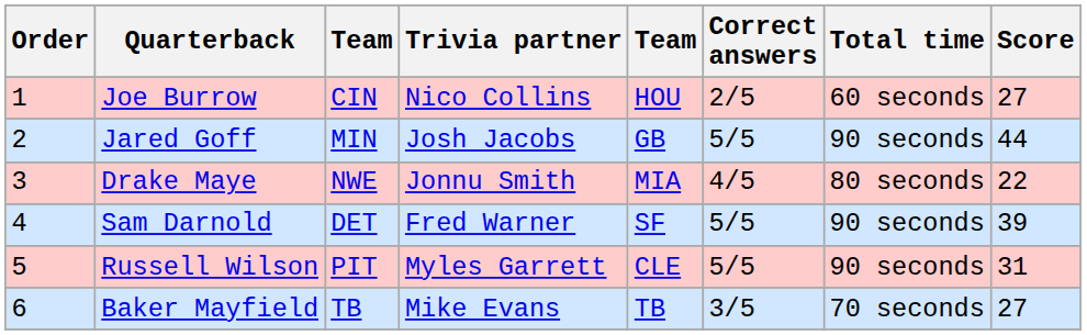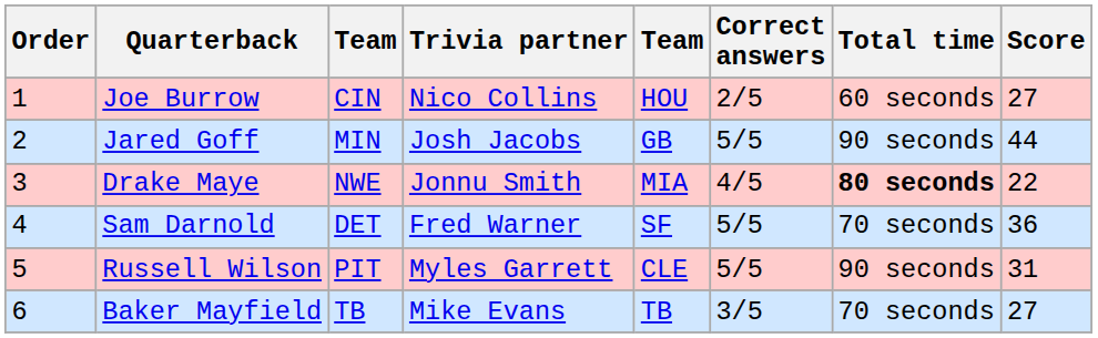Drake Maye | Total time: normal -> bold
Sam Darnold | Total time: 90 seconds -> 70 seconds
Sam Darnold | Score: 39 -> 36
